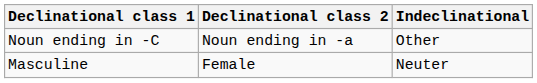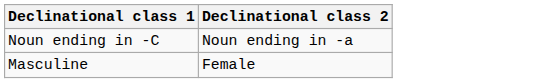- column: Indeclinational | Other | Neuter
